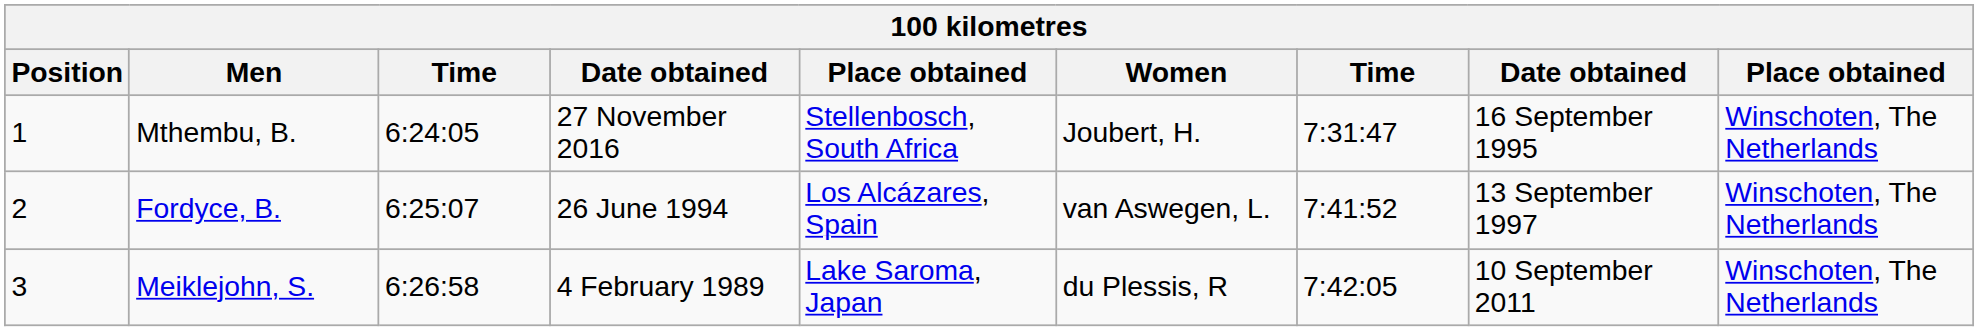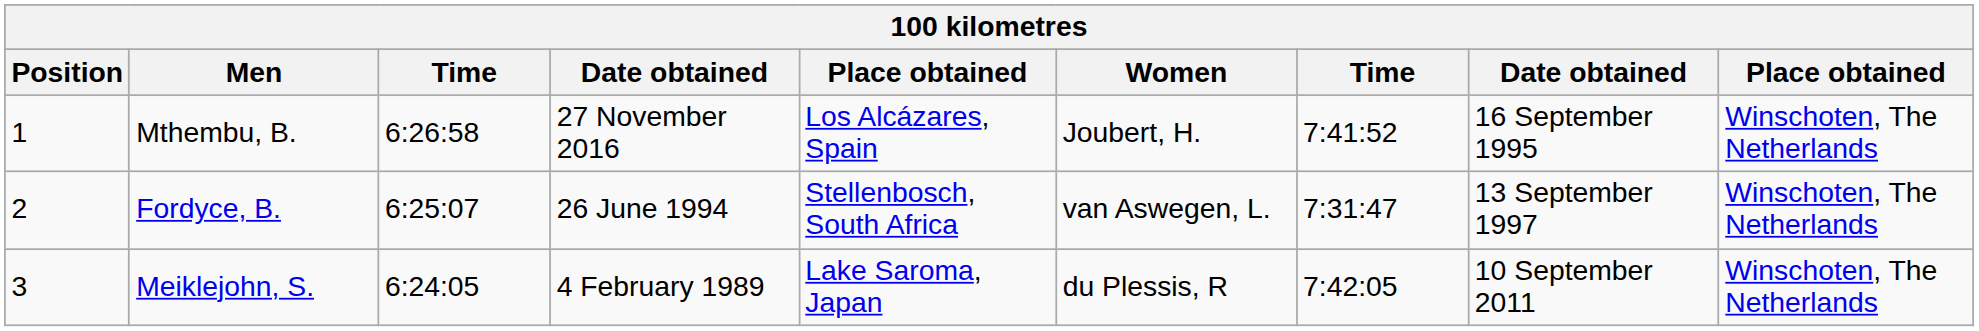Mthembu, B. | column 3: 6:24:05 -> 6:26:58
Mthembu, B. | column 5: Stellenbosch, South Africa -> Los Alcázares, Spain
Mthembu, B. | column 7: 7:31:47 -> 7:41:52
Fordyce, B. | column 5: Los Alcázares, Spain -> Stellenbosch, South Africa
Fordyce, B. | column 7: 7:41:52 -> 7:31:47
Meiklejohn, S. | column 3: 6:26:58 -> 6:24:05
